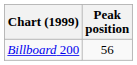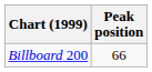Billboard 200 | Peak position: 56 -> 66
